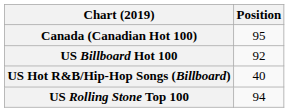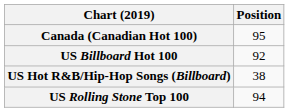US Hot R&B/Hip-Hop Songs (Billboard) | Position: 40 -> 38
